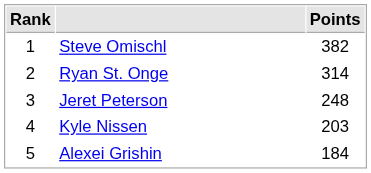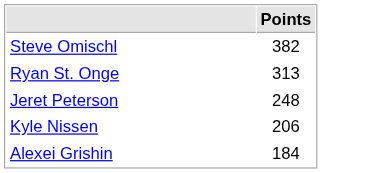- column: Rank | 1 | 2 | 3 | 4 | 5
Ryan St. Onge | Points: 314 -> 313
Kyle Nissen | Points: 203 -> 206
